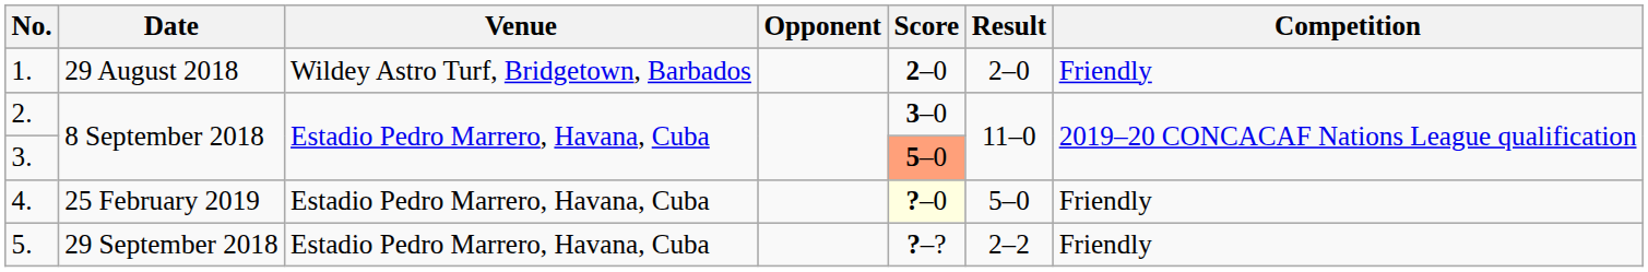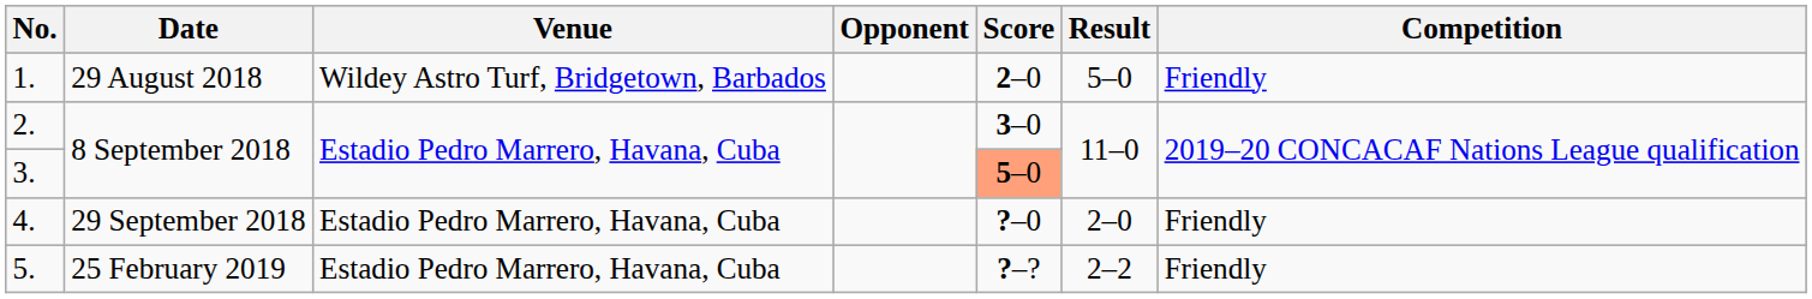1. | Result: 2–0 -> 5–0
4. | Date: 25 February 2019 -> 29 September 2018
4. | Score: lightyellow background -> no background
4. | Result: 5–0 -> 2–0
5. | Date: 29 September 2018 -> 25 February 2019
